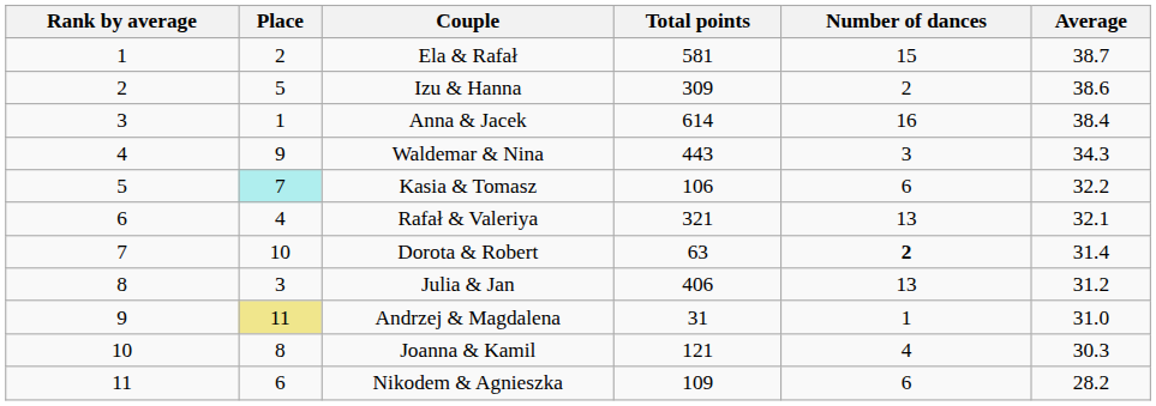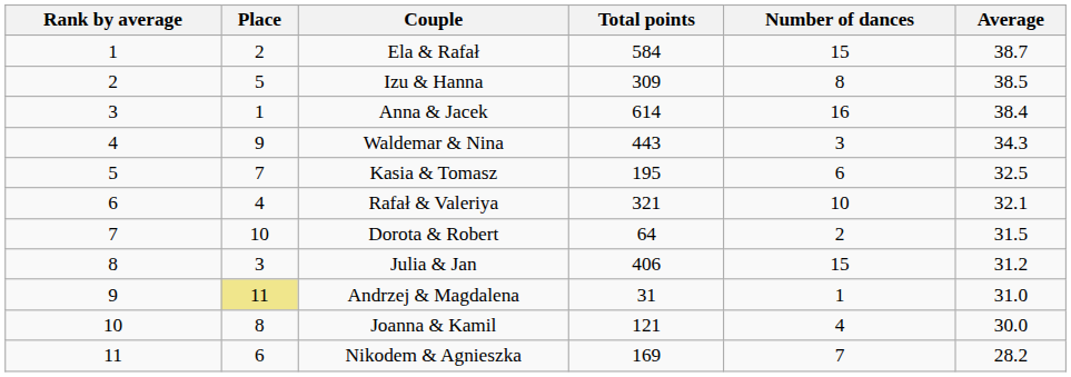Ela & Rafał | Total points: 581 -> 584
Izu & Hanna | Number of dances: 2 -> 8
Izu & Hanna | Average: 38.6 -> 38.5
Kasia & Tomasz | Place: paleturquoise background -> no background
Kasia & Tomasz | Total points: 106 -> 195
Kasia & Tomasz | Average: 32.2 -> 32.5
Rafał & Valeriya | Number of dances: 13 -> 10
Dorota & Robert | Total points: 63 -> 64
Dorota & Robert | Number of dances: bold -> normal
Dorota & Robert | Average: 31.4 -> 31.5
Julia & Jan | Number of dances: 13 -> 15
Joanna & Kamil | Average: 30.3 -> 30.0
Nikodem & Agnieszka | Total points: 109 -> 169
Nikodem & Agnieszka | Number of dances: 6 -> 7
